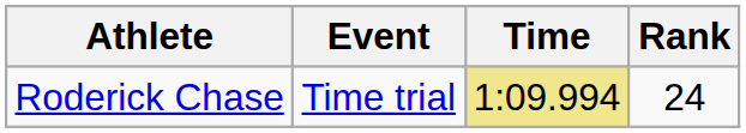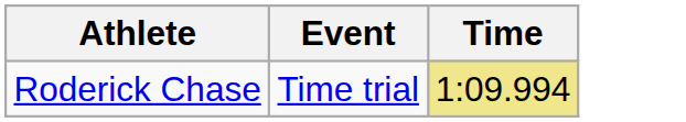- column: Rank | 24
